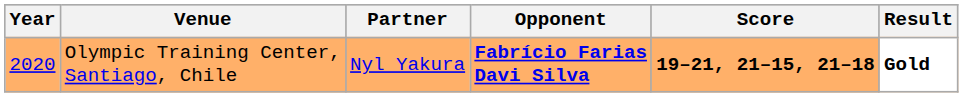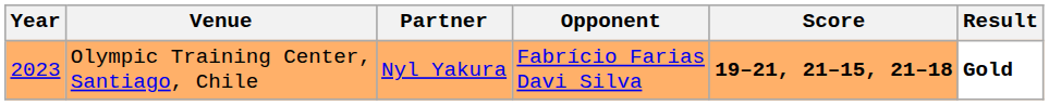Olympic Training Center, Santiago, Chile | Year: 2020 -> 2023
Olympic Training Center, Santiago, Chile | Opponent: bold -> normal
